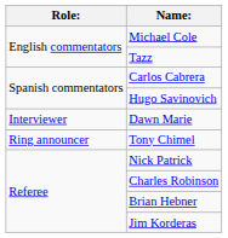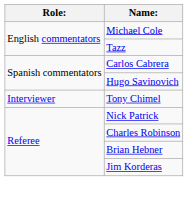- row: Interviewer | Dawn Marie
Tony Chimel | Role:: Ring announcer -> Interviewer
